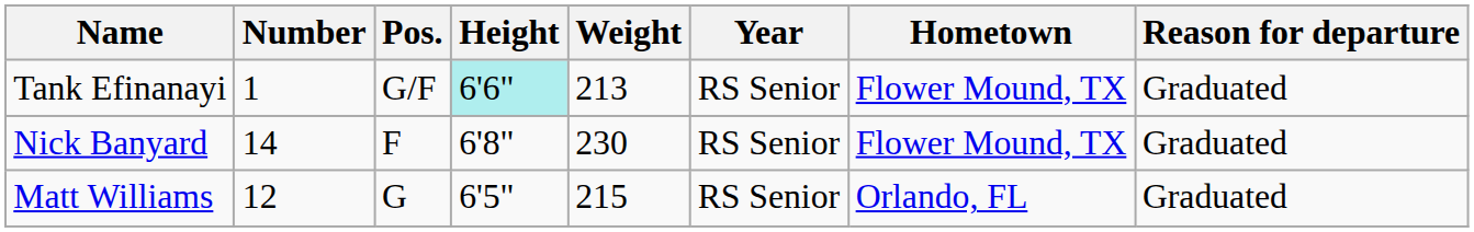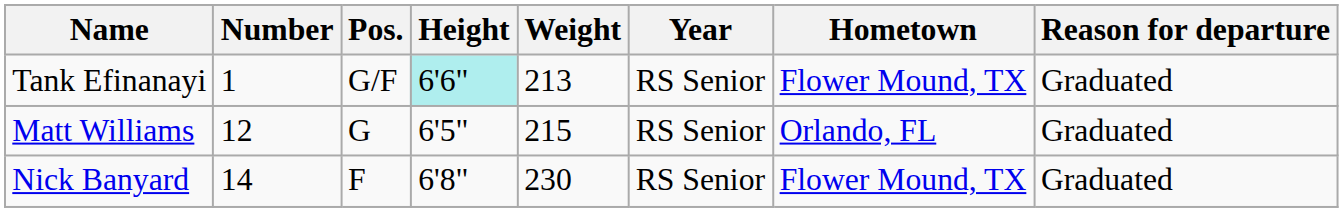rows swapped: Matt Williams <-> Nick Banyard
